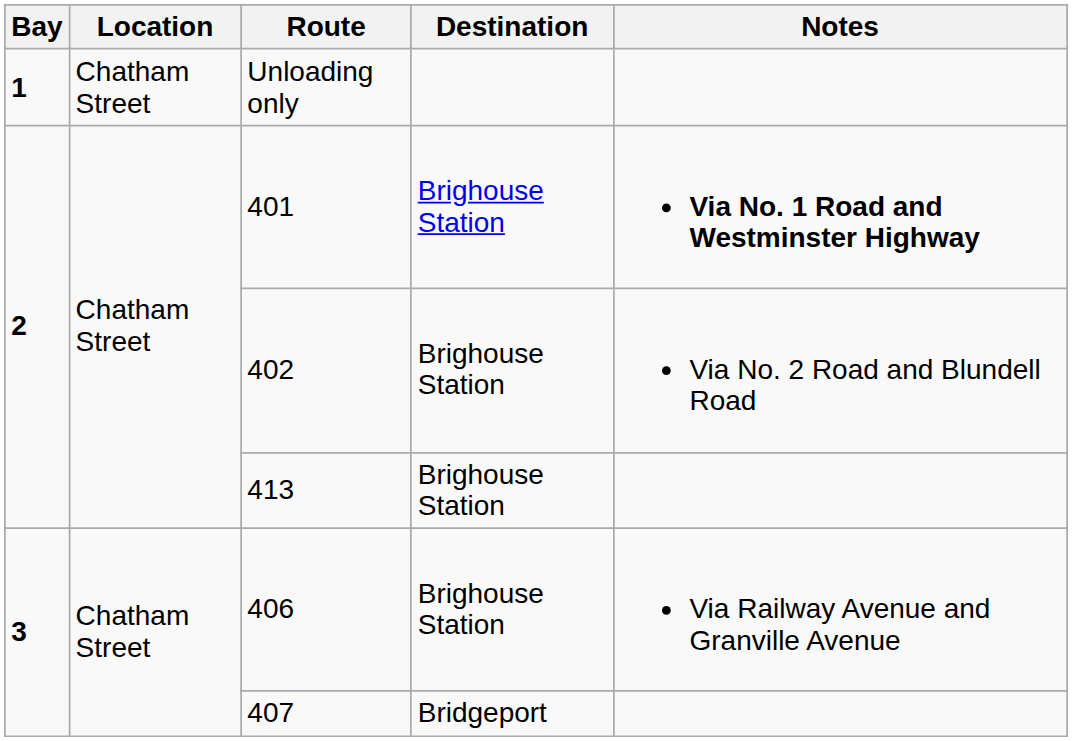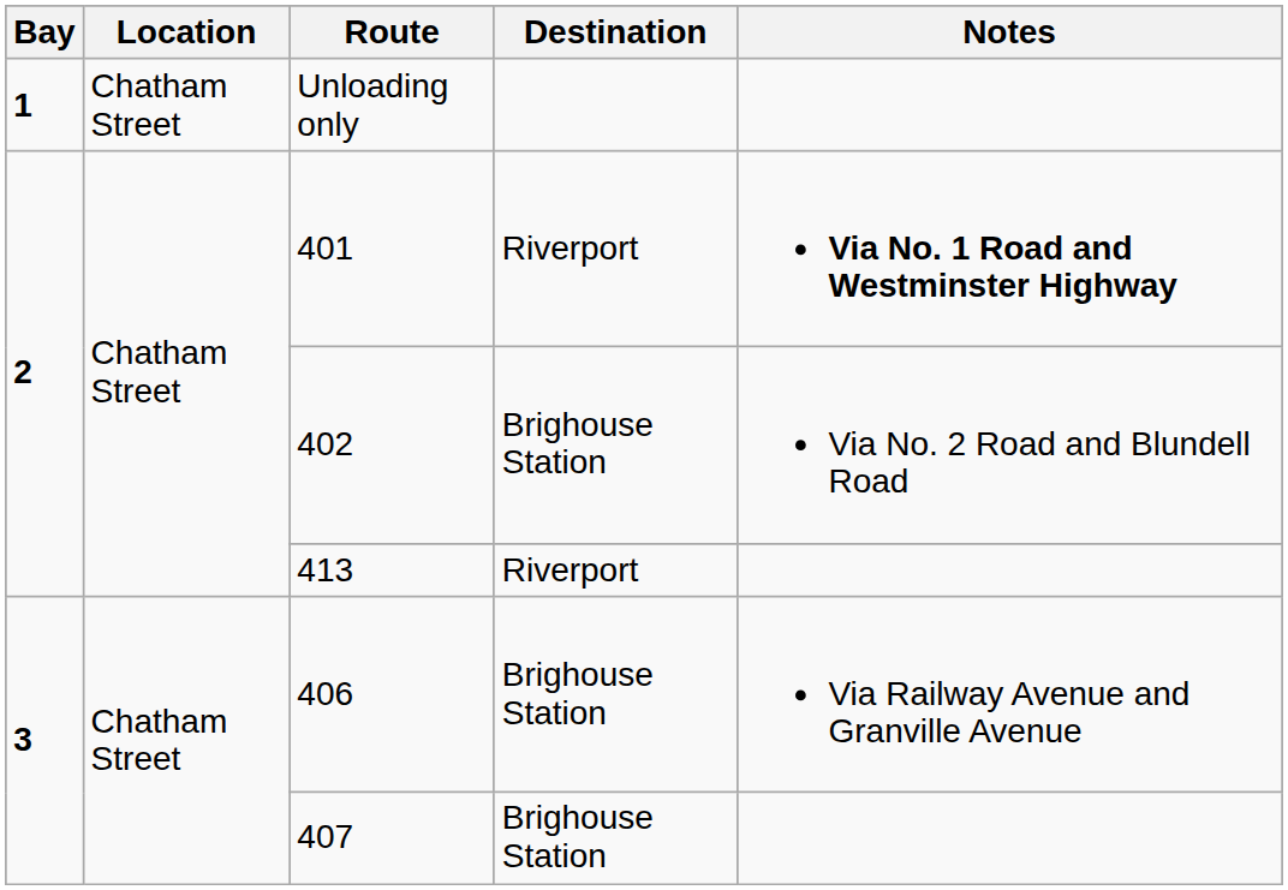401 | Destination: Brighouse Station -> Riverport
413 | Destination: Brighouse Station -> Riverport
407 | Destination: Bridgeport -> Brighouse Station
